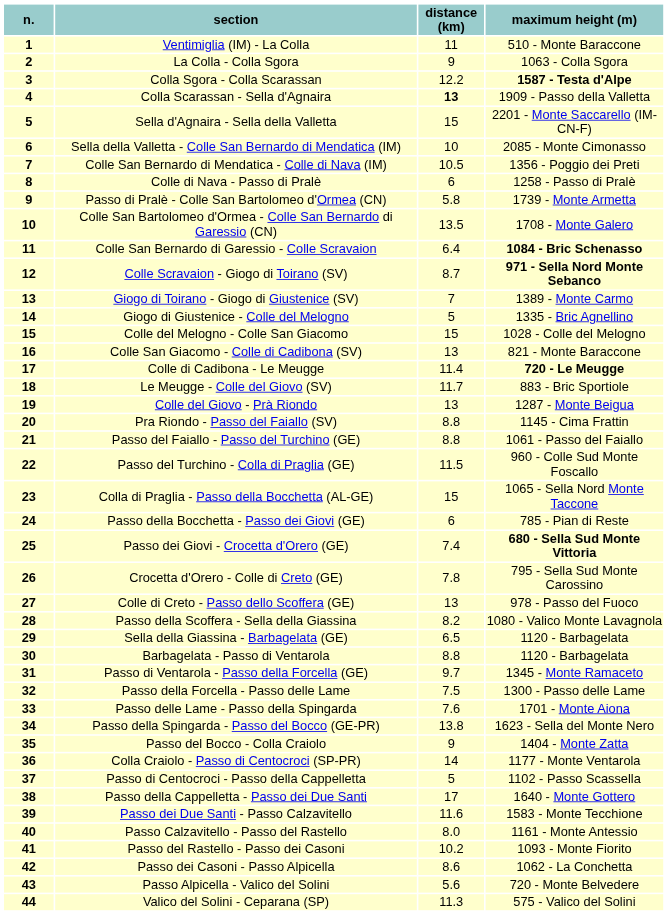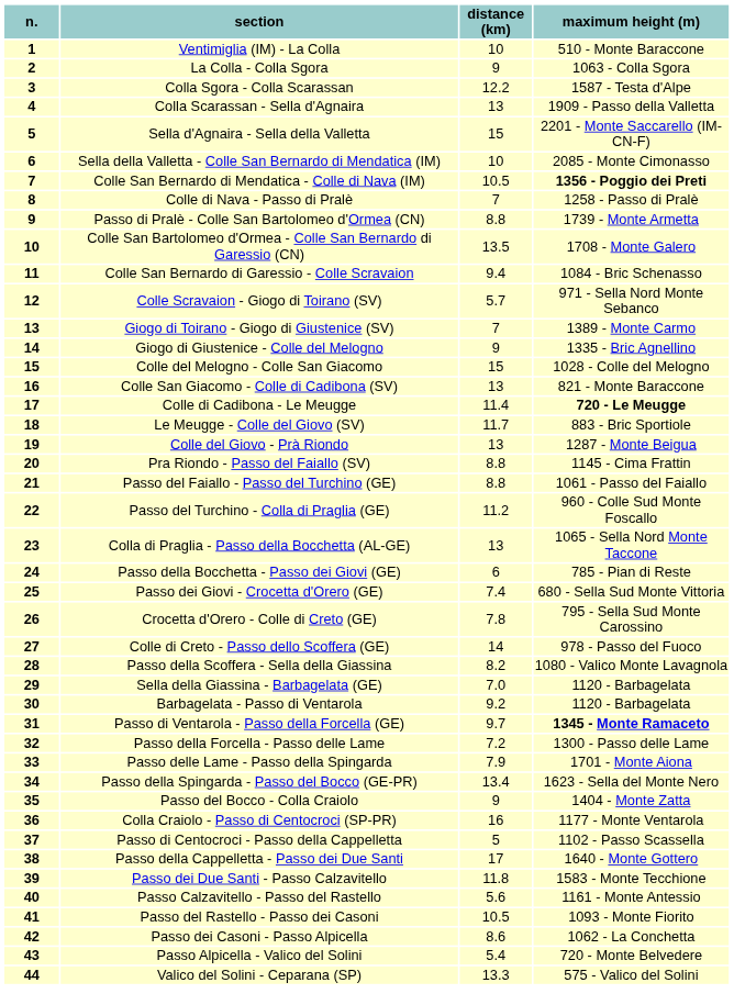Ventimiglia (IM) - La Colla | distance (km): 11 -> 10
Colla Sgora - Colla Scarassan | maximum height (m): bold -> normal
Colla Scarassan - Sella d'Agnaira | distance (km): bold -> normal
Colle San Bernardo di Mendatica - Colle di Nava (IM) | maximum height (m): normal -> bold
Colle di Nava - Passo di Pralè | distance (km): 6 -> 7
Passo di Pralè - Colle San Bartolomeo d'Ormea (CN) | distance (km): 5.8 -> 8.8
Colle San Bernardo di Garessio - Colle Scravaion | distance (km): 6.4 -> 9.4
Colle San Bernardo di Garessio - Colle Scravaion | maximum height (m): bold -> normal
Colle Scravaion - Giogo di Toirano (SV) | distance (km): 8.7 -> 5.7
Colle Scravaion - Giogo di Toirano (SV) | maximum height (m): bold -> normal
Giogo di Giustenice - Colle del Melogno | distance (km): 5 -> 9
Passo del Turchino - Colla di Praglia (GE) | distance (km): 11.5 -> 11.2
Colla di Praglia - Passo della Bocchetta (AL-GE) | distance (km): 15 -> 13
Passo dei Giovi - Crocetta d'Orero (GE) | maximum height (m): bold -> normal
Colle di Creto - Passo dello Scoffera (GE) | distance (km): 13 -> 14
Sella della Giassina - Barbagelata (GE) | distance (km): 6.5 -> 7.0
Barbagelata - Passo di Ventarola | distance (km): 8.8 -> 9.2
Passo di Ventarola - Passo della Forcella (GE) | maximum height (m): normal -> bold
Passo della Forcella - Passo delle Lame | distance (km): 7.5 -> 7.2
Passo delle Lame - Passo della Spingarda | distance (km): 7.6 -> 7.9
Passo della Spingarda - Passo del Bocco (GE-PR) | distance (km): 13.8 -> 13.4
Colla Craiolo - Passo di Centocroci (SP-PR) | distance (km): 14 -> 16
Passo dei Due Santi - Passo Calzavitello | distance (km): 11.6 -> 11.8
Passo Calzavitello - Passo del Rastello | distance (km): 8.0 -> 5.6
Passo del Rastello - Passo dei Casoni | distance (km): 10.2 -> 10.5
Passo Alpicella - Valico del Solini | distance (km): 5.6 -> 5.4
Valico del Solini - Ceparana (SP) | distance (km): 11.3 -> 13.3
